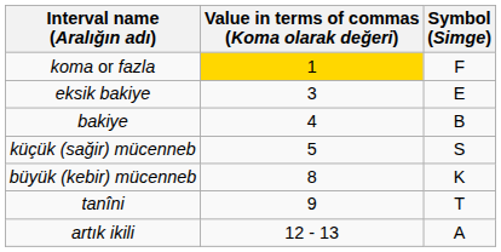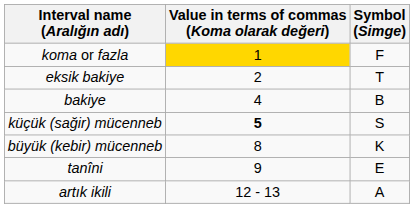eksik bakiye | Value in terms of commas (Koma olarak değeri): 3 -> 2
eksik bakiye | Symbol (Simge): E -> T
küçük (sağir) mücenneb | Value in terms of commas (Koma olarak değeri): normal -> bold
tanîni | Symbol (Simge): T -> E
